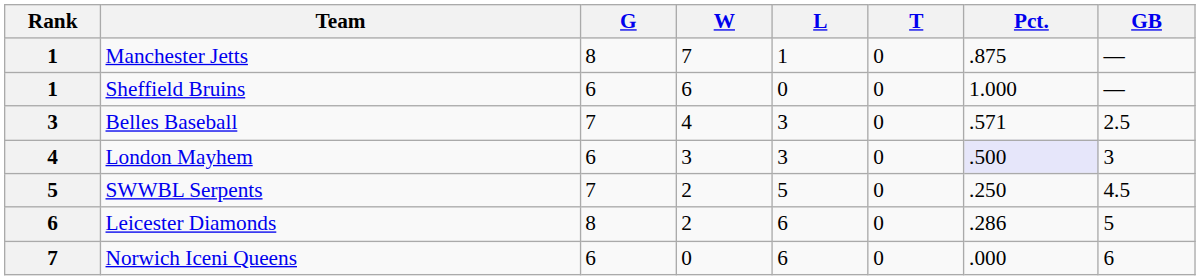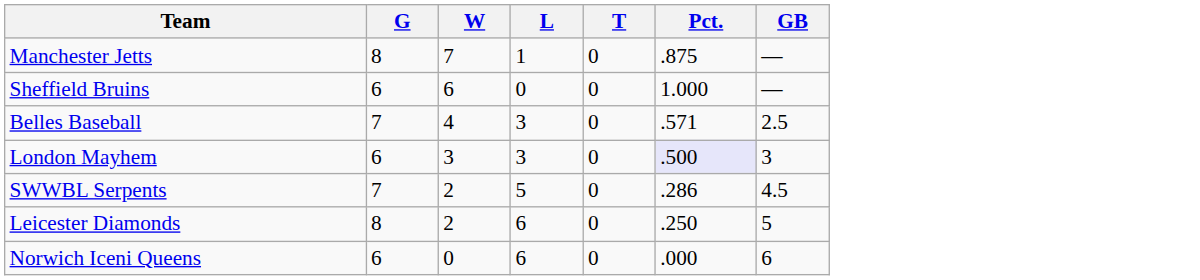- column: Rank | 1 | 1 | 3 | 4 | 5 | 6 | 7
SWWBL Serpents | Pct.: .250 -> .286
Leicester Diamonds | Pct.: .286 -> .250
